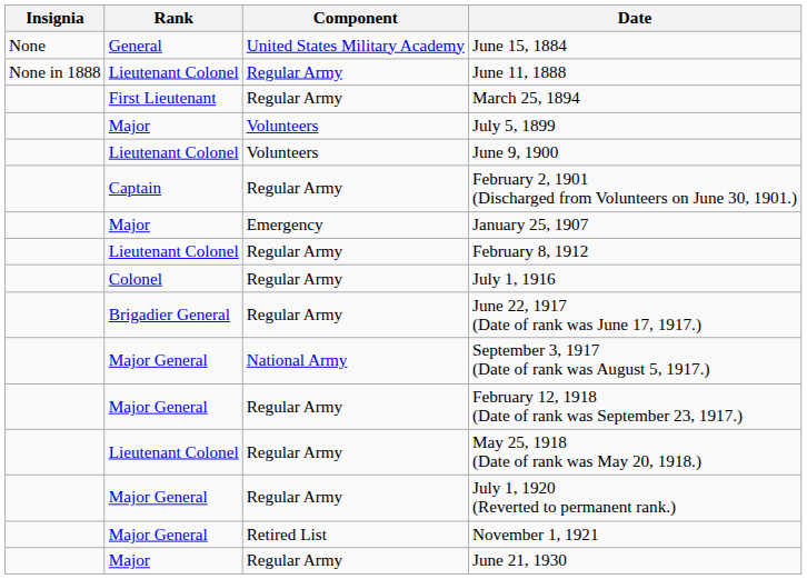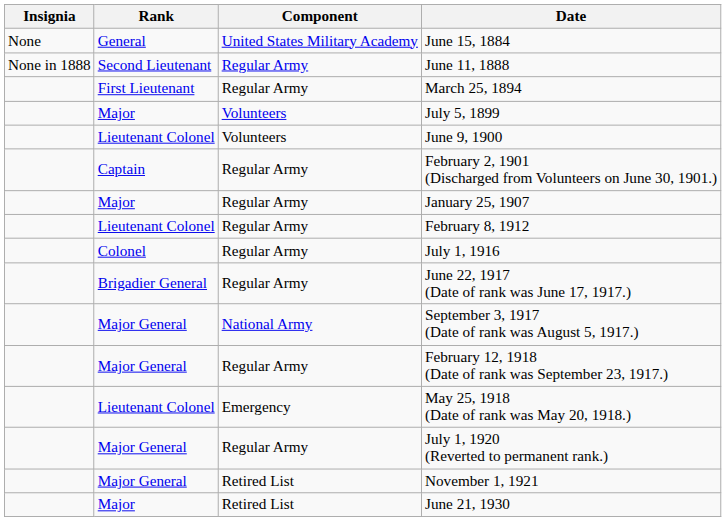June 11, 1888 | Rank: Lieutenant Colonel -> Second Lieutenant
January 25, 1907 | Component: Emergency -> Regular Army
May 25, 1918 (Date of rank was May 20, 1918.) | Component: Regular Army -> Emergency
June 21, 1930 | Component: Regular Army -> Retired List
